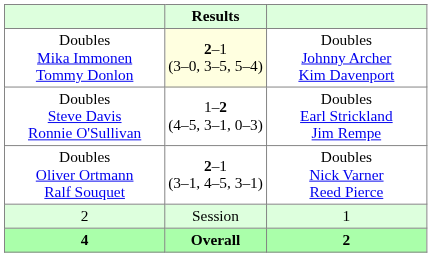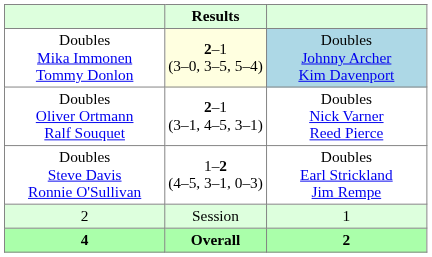Doubles Mika Immonen Tommy Donlon | column 3: no background -> lightblue background
rows swapped: Doubles Steve Davis Ronnie O'Sullivan <-> Doubles Oliver Ortmann Ralf Souquet
